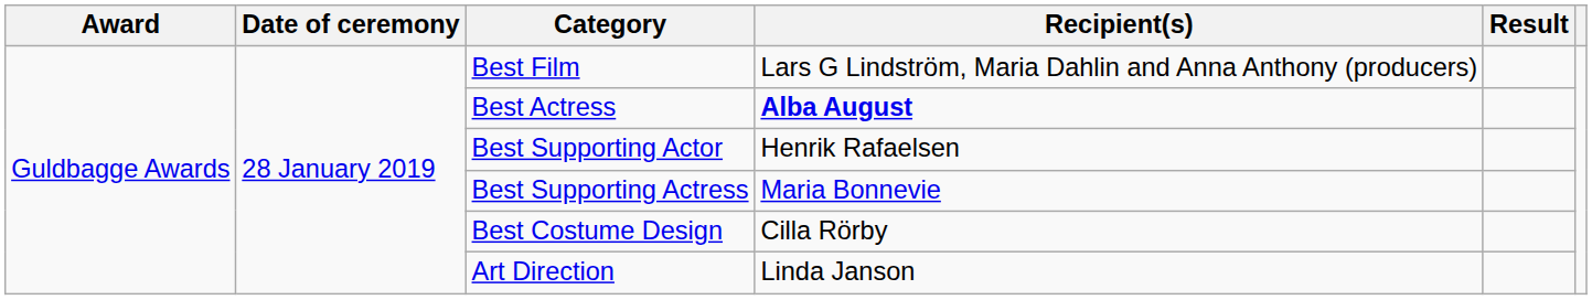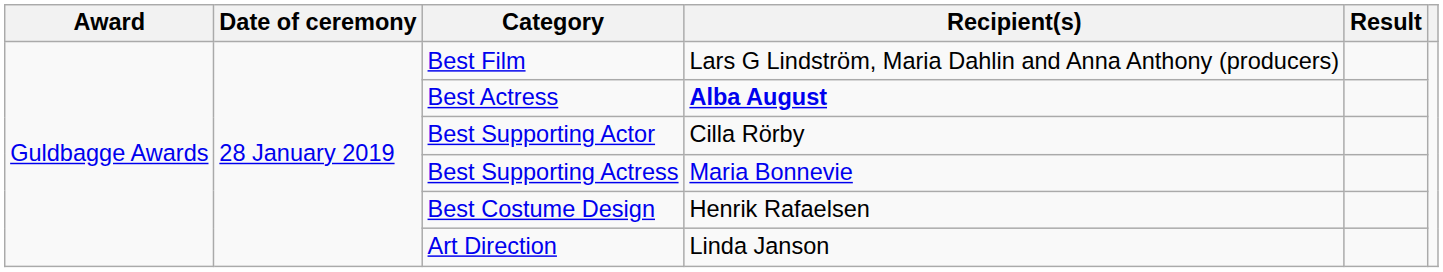Best Supporting Actor | Recipient(s): Henrik Rafaelsen -> Cilla Rörby
Best Costume Design | Recipient(s): Cilla Rörby -> Henrik Rafaelsen
